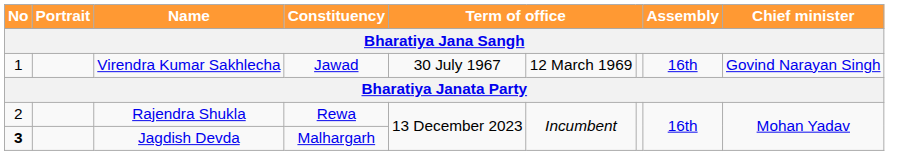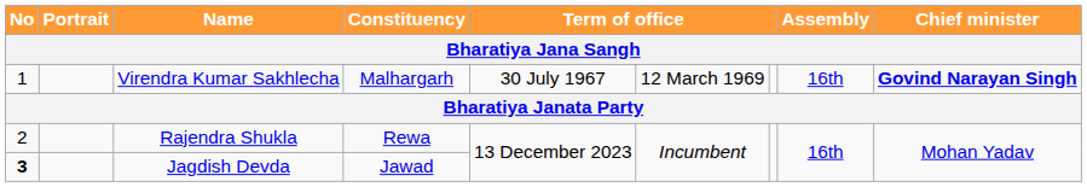Virendra Kumar Sakhlecha | Constituency: Jawad -> Malhargarh
Virendra Kumar Sakhlecha | Chief minister: normal -> bold
Jagdish Devda | Constituency: Malhargarh -> Jawad
